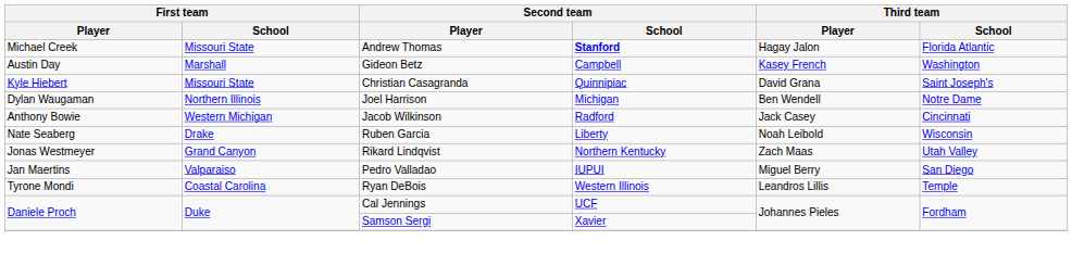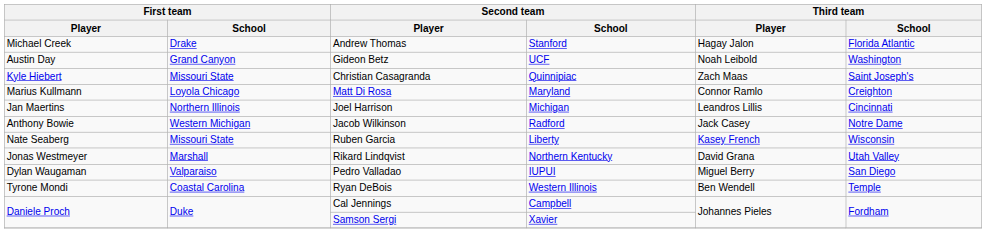Andrew Thomas | First team / School: Missouri State -> Drake
Andrew Thomas | Second team / School: bold -> normal
Gideon Betz | First team / School: Marshall -> Grand Canyon
Gideon Betz | Second team / School: Campbell -> UCF
Gideon Betz | Third team / Player: Kasey French -> Noah Leibold
Christian Casagranda | Third team / Player: David Grana -> Zach Maas
+ row: Marius Kullmann | Loyola Chicago | Matt Di Rosa | Maryland | Connor Ramlo | Creighton
Joel Harrison | First team / Player: Dylan Waugaman -> Jan Maertins
Joel Harrison | Third team / Player: Ben Wendell -> Leandros Lillis
Joel Harrison | Third team / School: Notre Dame -> Cincinnati
Jacob Wilkinson | Third team / School: Cincinnati -> Notre Dame
Ruben Garcia | First team / School: Drake -> Missouri State
Ruben Garcia | Third team / Player: Noah Leibold -> Kasey French
Rikard Lindqvist | First team / School: Grand Canyon -> Marshall
Rikard Lindqvist | Third team / Player: Zach Maas -> David Grana
Pedro Valladao | First team / Player: Jan Maertins -> Dylan Waugaman
Ryan DeBois | Third team / Player: Leandros Lillis -> Ben Wendell
Cal Jennings | Second team / School: UCF -> Campbell
